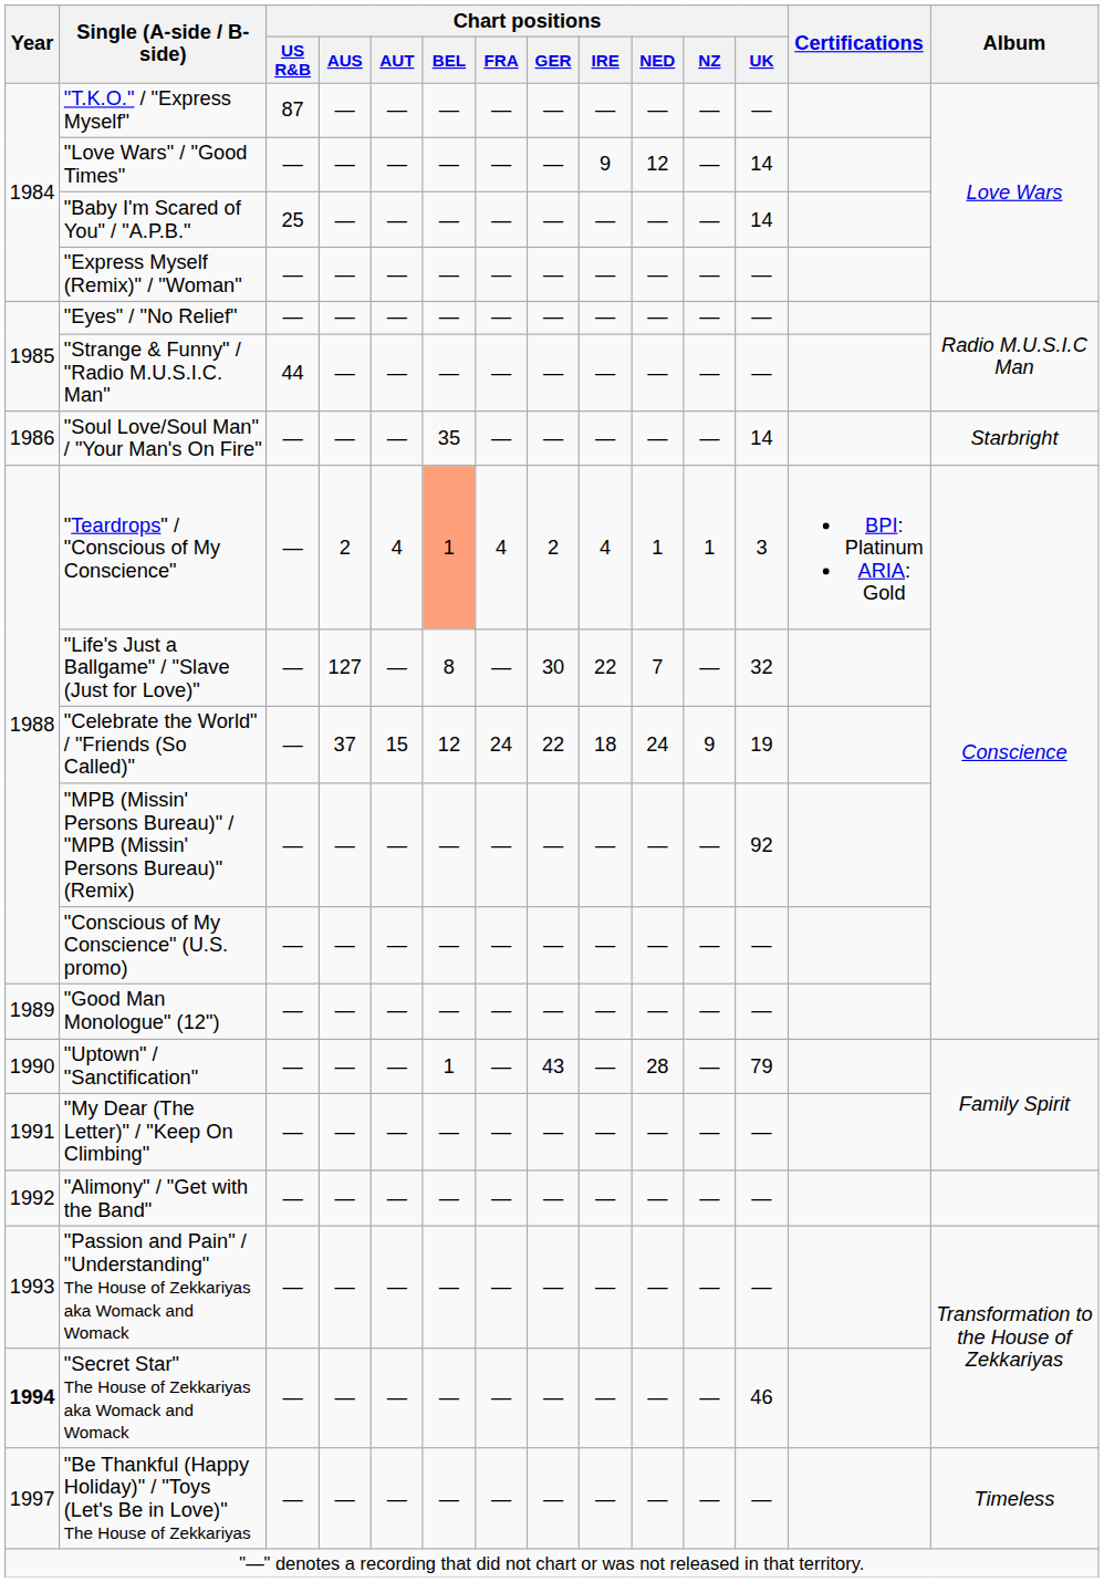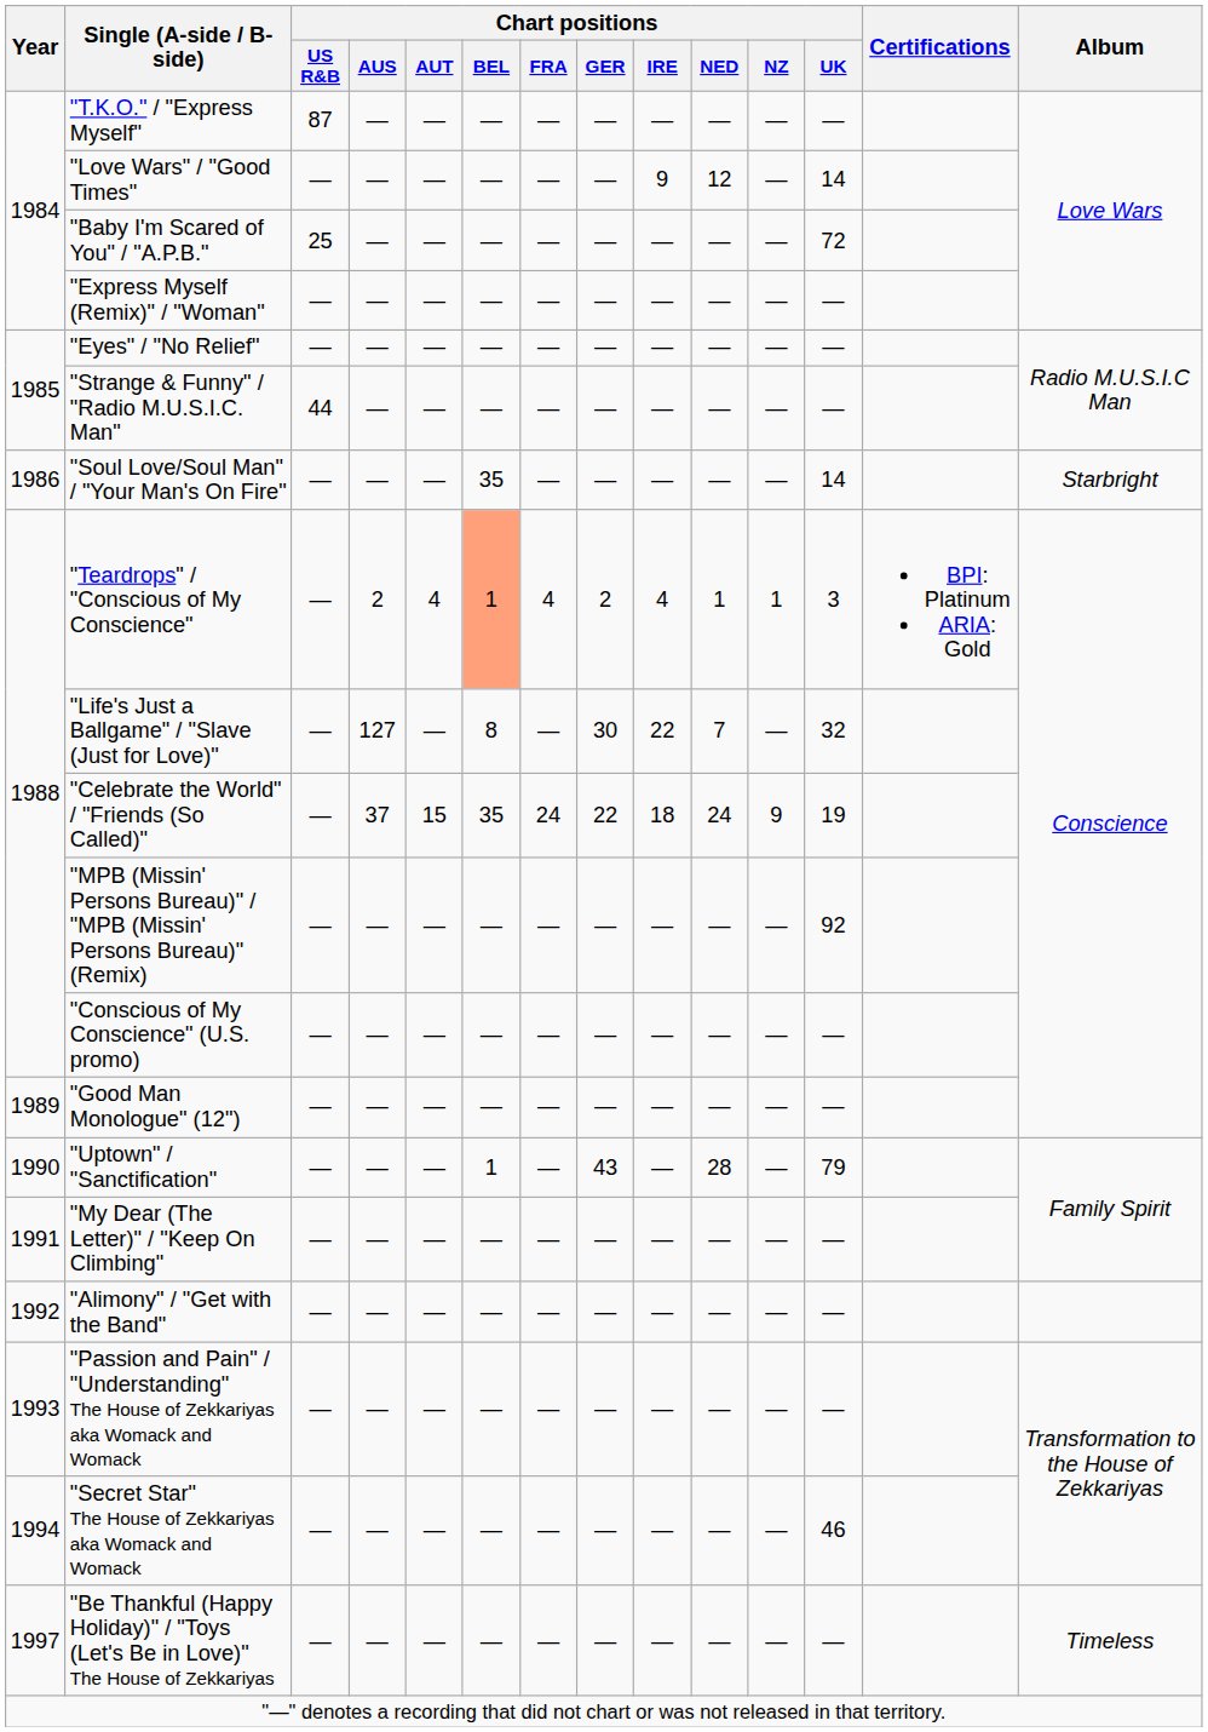"Baby I'm Scared of You" / "A.P.B." | Chart positions / UK: 14 -> 72
"Celebrate the World" / "Friends (So Called)" | Chart positions / BEL: 12 -> 35
"Secret Star" The House of Zekkariyas aka Womack and Womack | Year: bold -> normal
